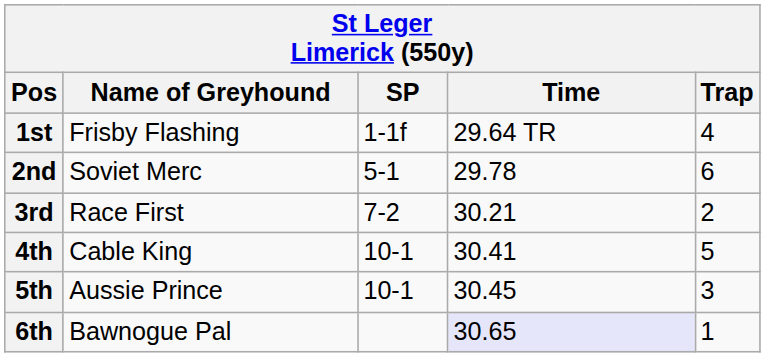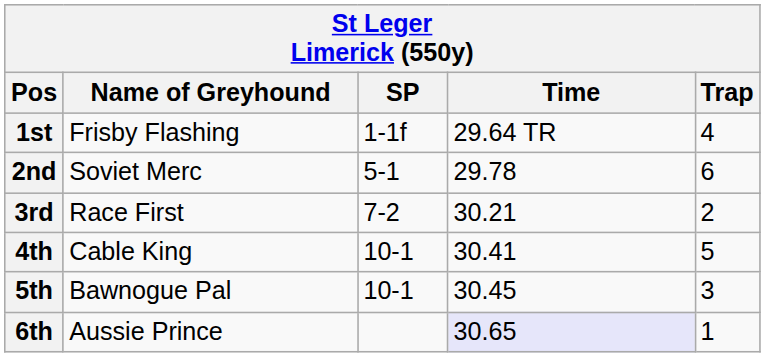5th | Name of Greyhound: Aussie Prince -> Bawnogue Pal
6th | Name of Greyhound: Bawnogue Pal -> Aussie Prince
